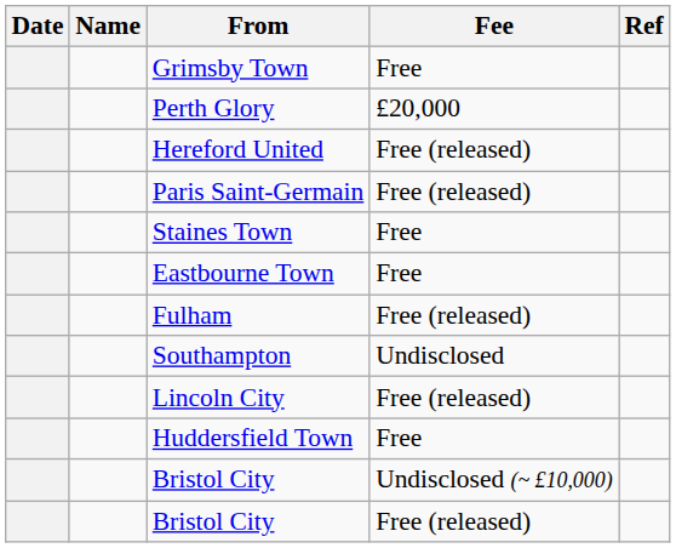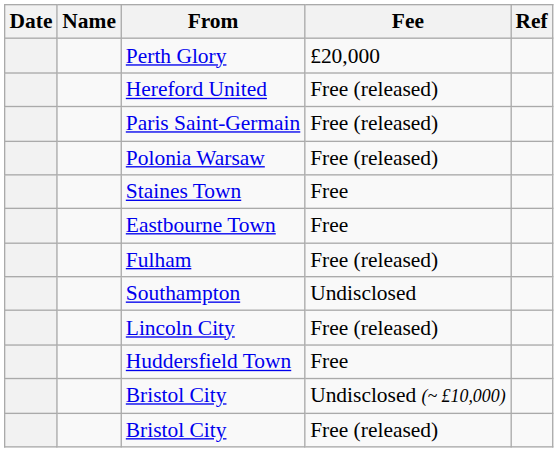- row: Grimsby Town | Free
+ row: Polonia Warsaw | Free (released)
